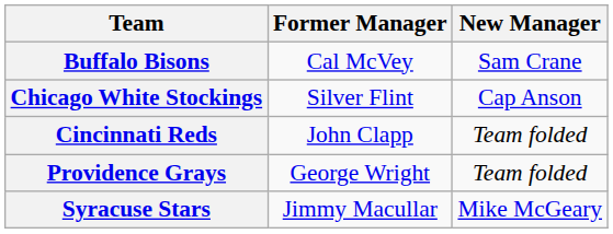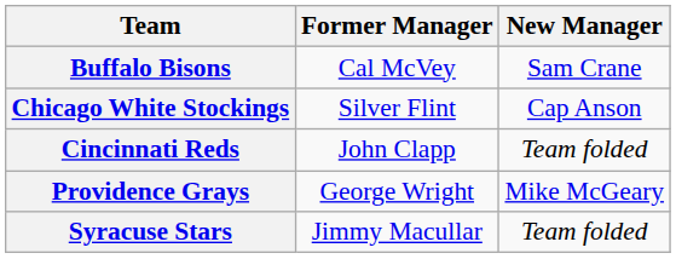Providence Grays | New Manager: Team folded -> Mike McGeary
Syracuse Stars | New Manager: Mike McGeary -> Team folded
